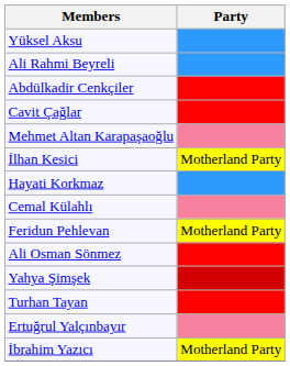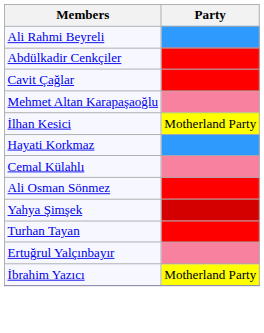- row: Yüksel Aksu
- row: Feridun Pehlevan | Motherland Party
